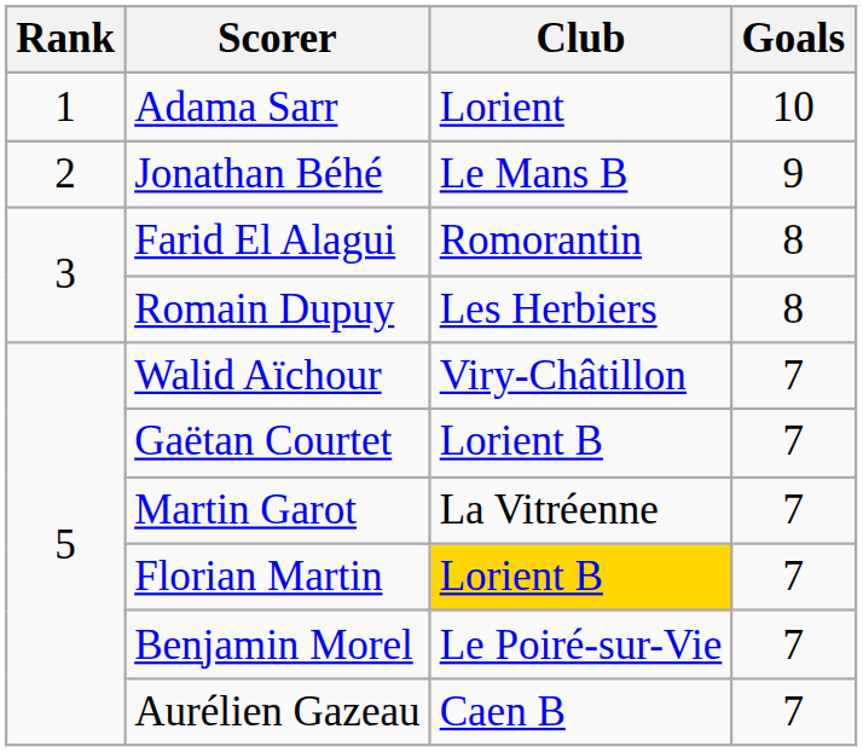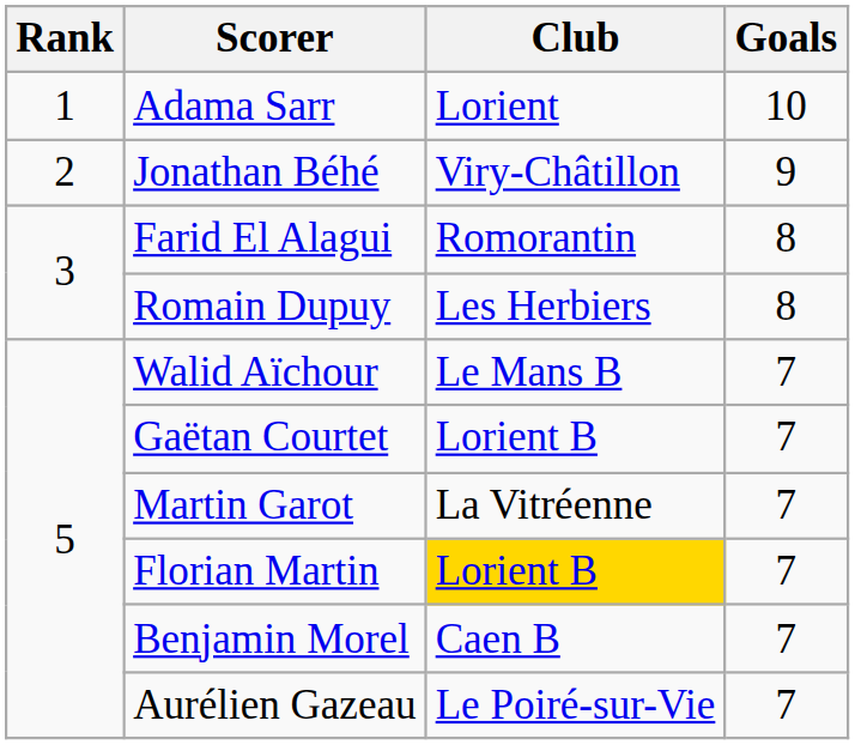Jonathan Béhé | Club: Le Mans B -> Viry-Châtillon
Walid Aïchour | Club: Viry-Châtillon -> Le Mans B
Benjamin Morel | Club: Le Poiré-sur-Vie -> Caen B
Aurélien Gazeau | Club: Caen B -> Le Poiré-sur-Vie
